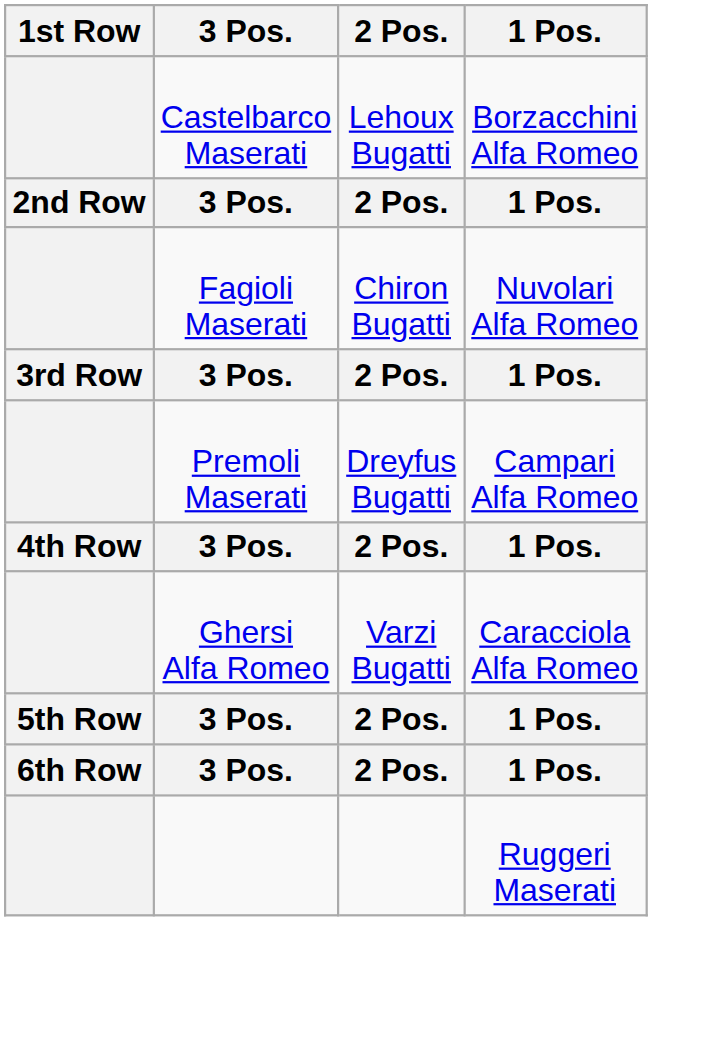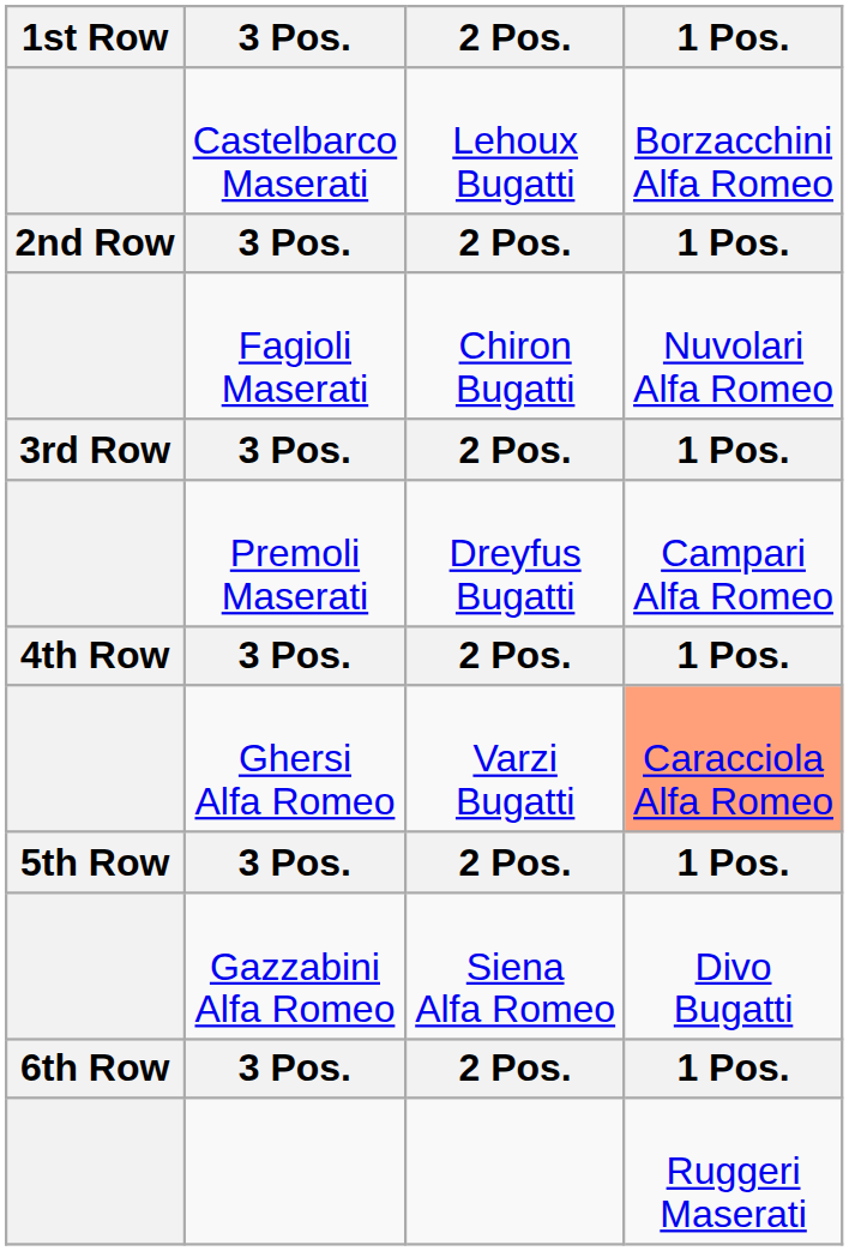Ghersi Alfa Romeo | 1 Pos.: no background -> lightsalmon background
+ row: Gazzabini Alfa Romeo | Siena Alfa Romeo | Divo Bugatti
